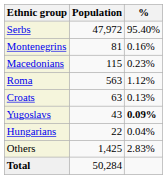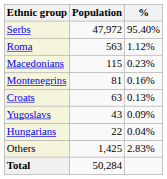rows swapped: Roma <-> Montenegrins
Yugoslavs | %: bold -> normal
